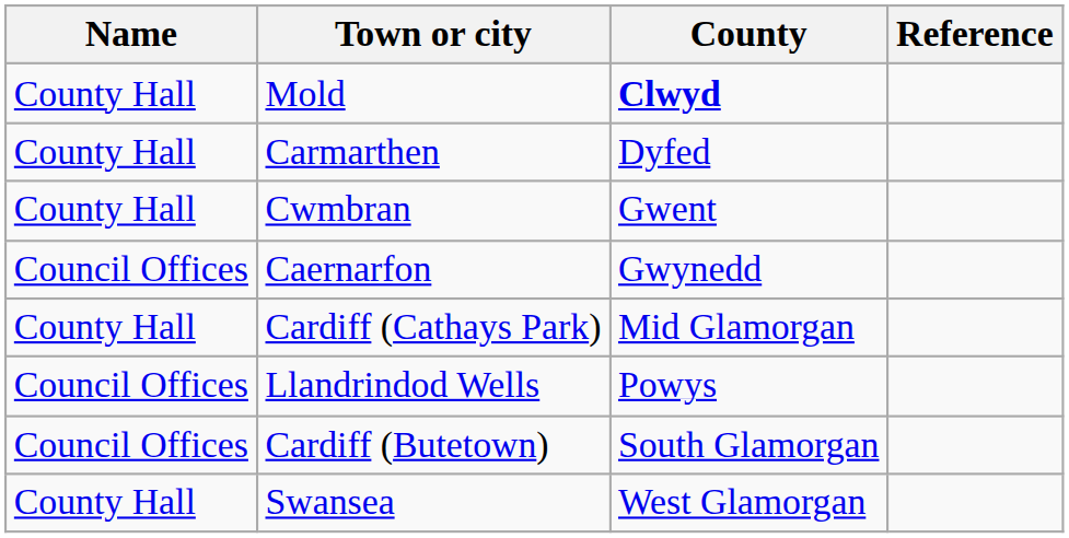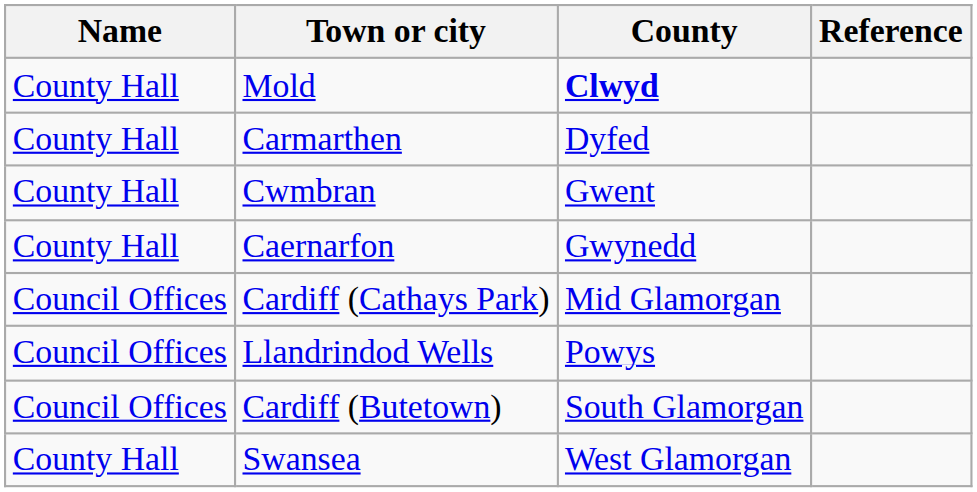Caernarfon | Name: Council Offices -> County Hall
Cardiff (Cathays Park) | Name: County Hall -> Council Offices
